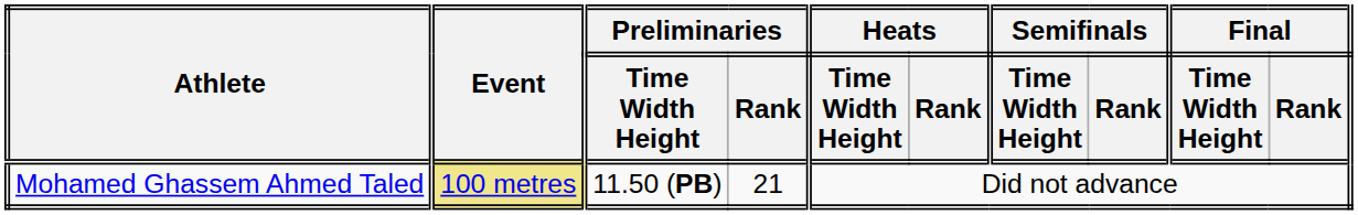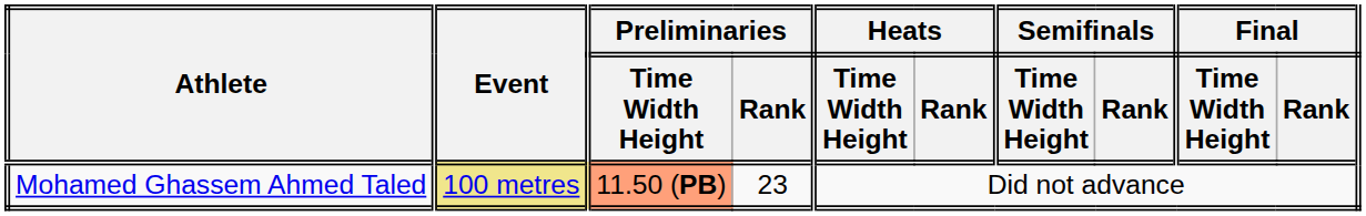Mohamed Ghassem Ahmed Taled | Preliminaries / Time Width Height: no background -> lightsalmon background
Mohamed Ghassem Ahmed Taled | Preliminaries / Rank: 21 -> 23
